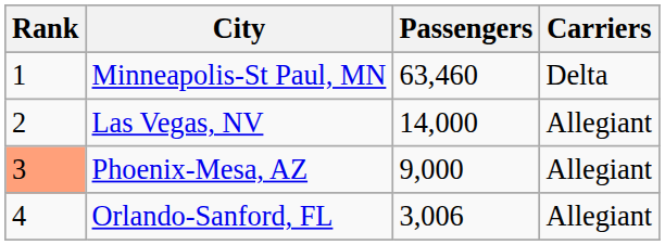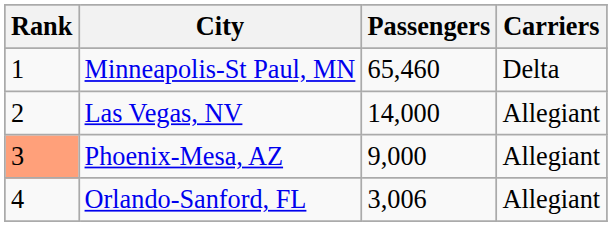Minneapolis-St Paul, MN | Passengers: 63,460 -> 65,460
